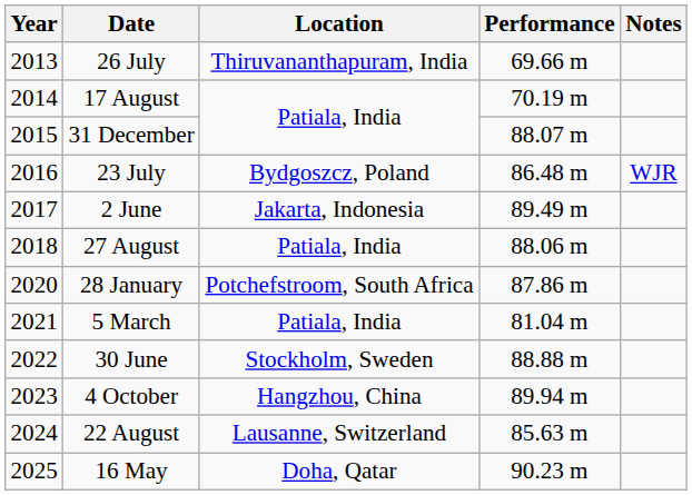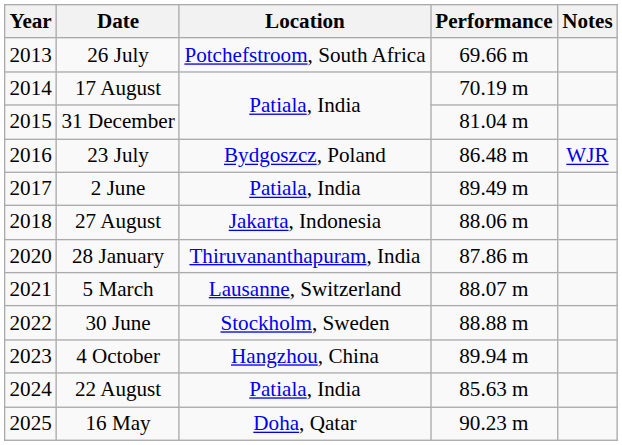26 July | Location: Thiruvananthapuram, India -> Potchefstroom, South Africa
31 December | Performance: 88.07 m -> 81.04 m
2 June | Location: Jakarta, Indonesia -> Patiala, India
27 August | Location: Patiala, India -> Jakarta, Indonesia
28 January | Location: Potchefstroom, South Africa -> Thiruvananthapuram, India
5 March | Location: Patiala, India -> Lausanne, Switzerland
5 March | Performance: 81.04 m -> 88.07 m
22 August | Location: Lausanne, Switzerland -> Patiala, India
